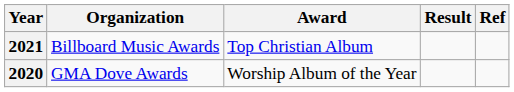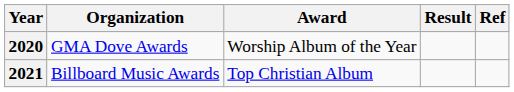rows swapped: 2020 <-> 2021
